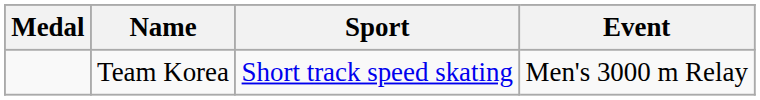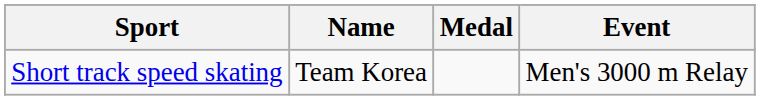columns swapped: Medal <-> Sport
